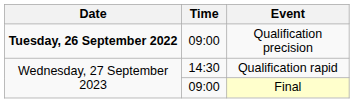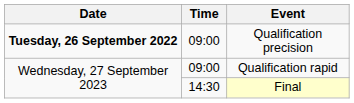Qualification rapid | Time: 14:30 -> 09:00
Final | Time: 09:00 -> 14:30
